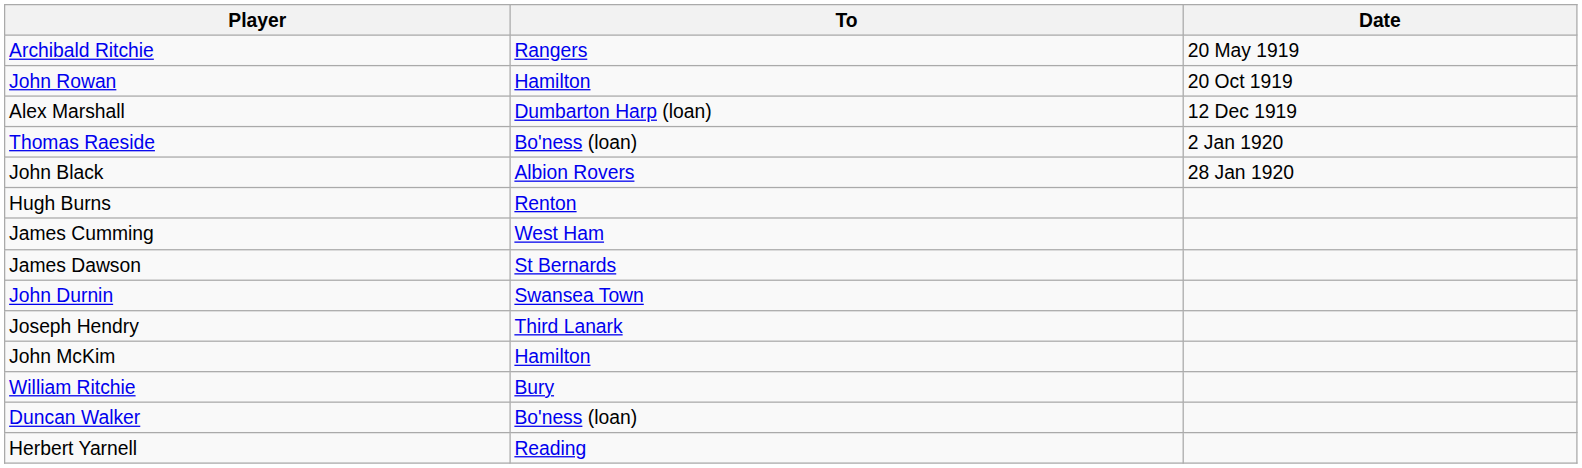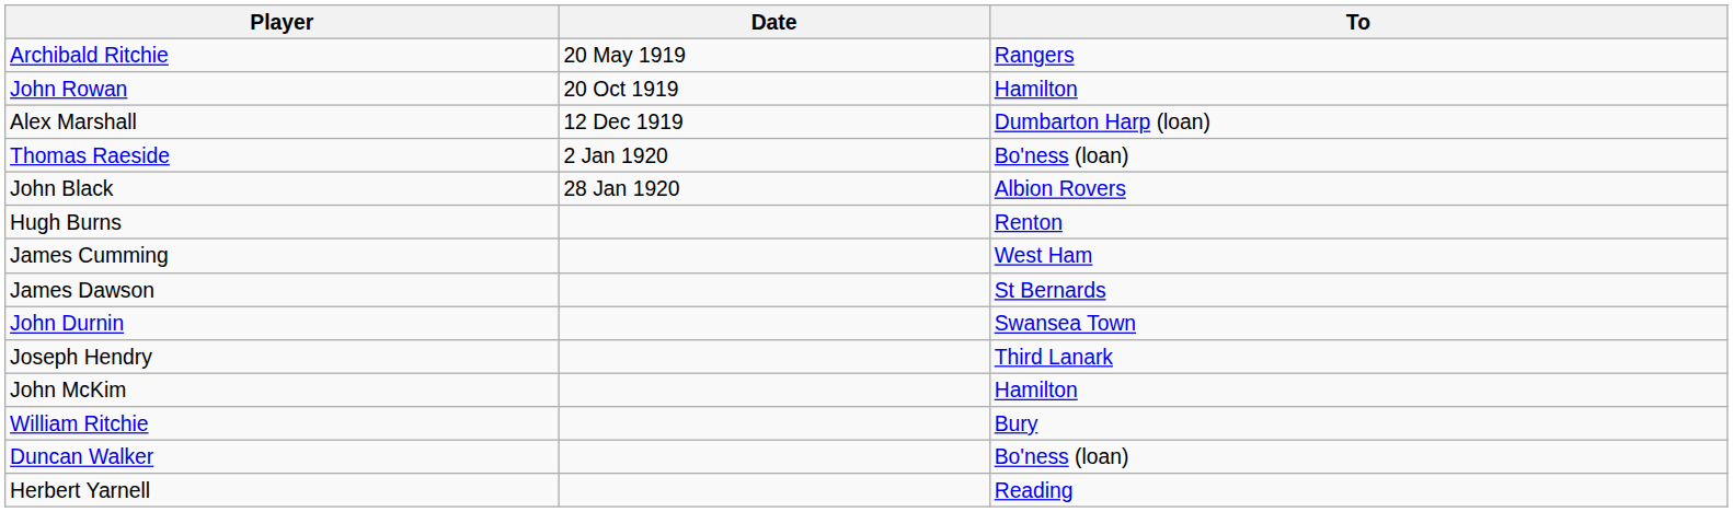columns swapped: To <-> Date
